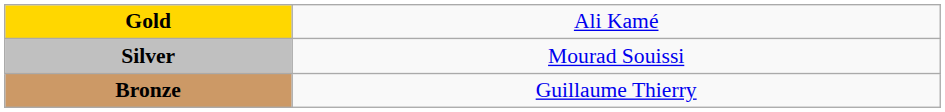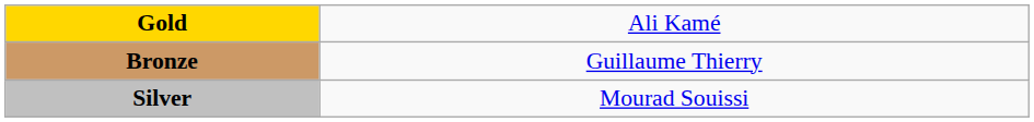rows swapped: Silver <-> Bronze
